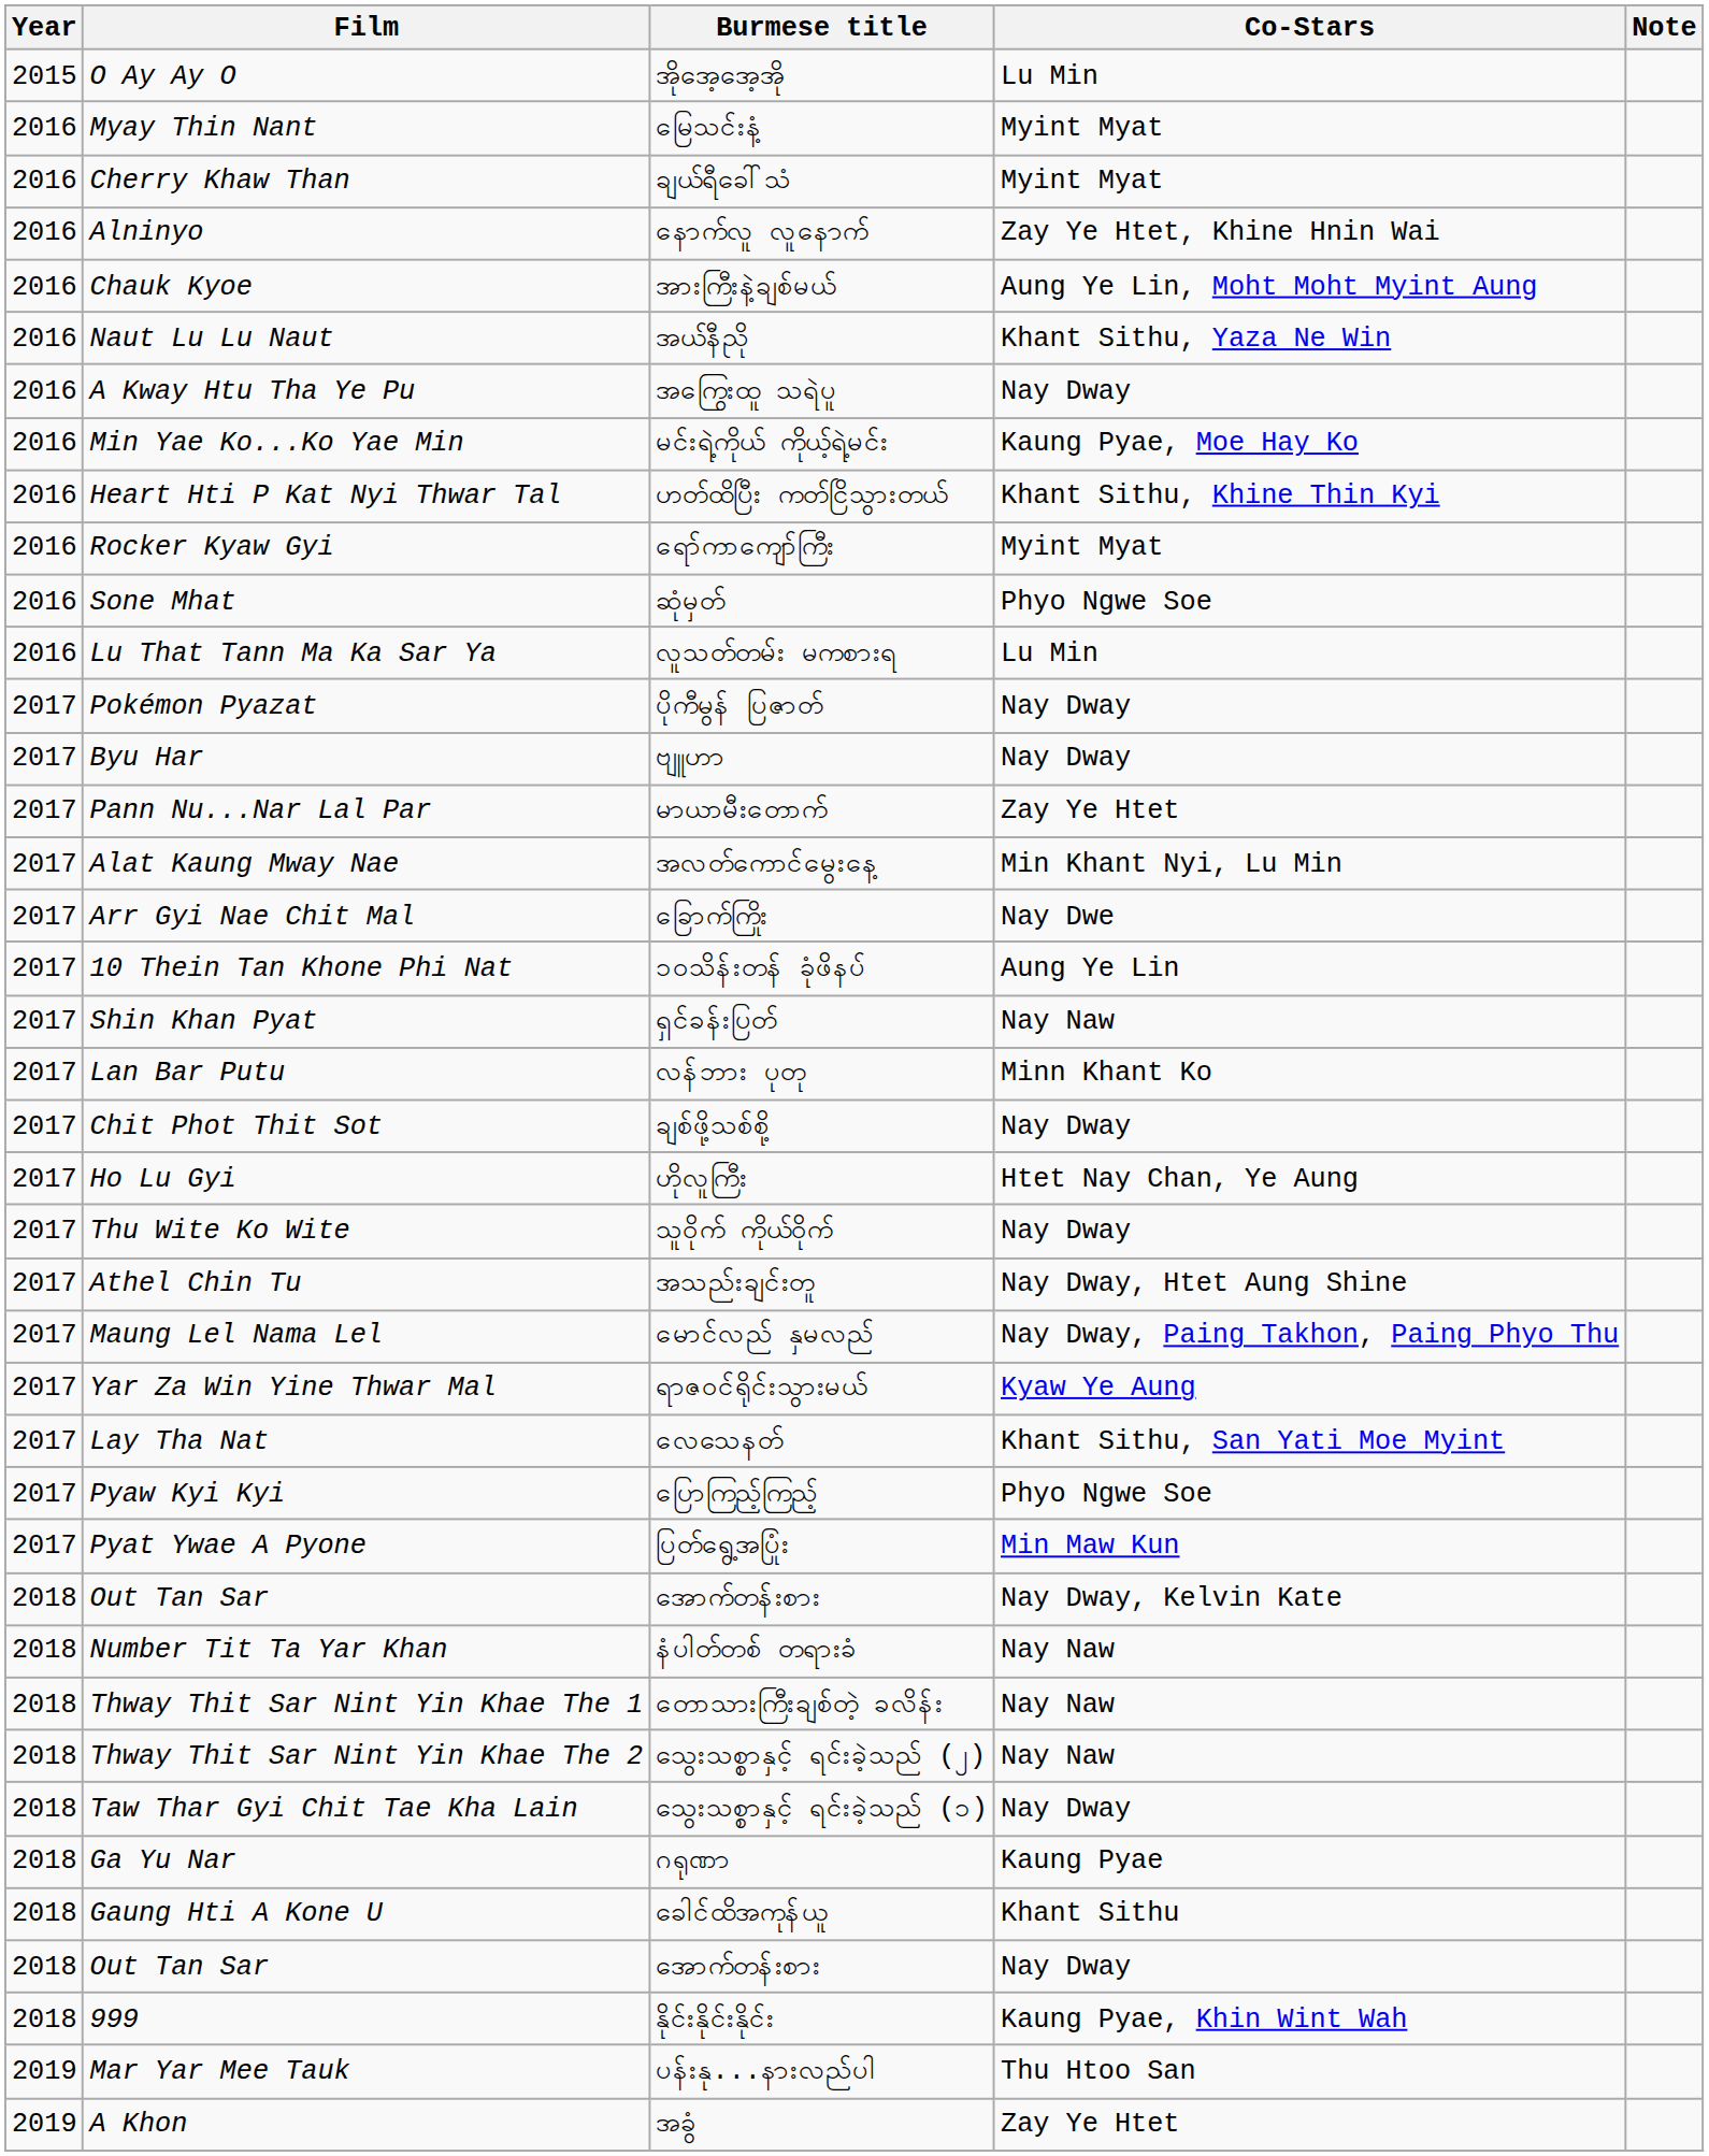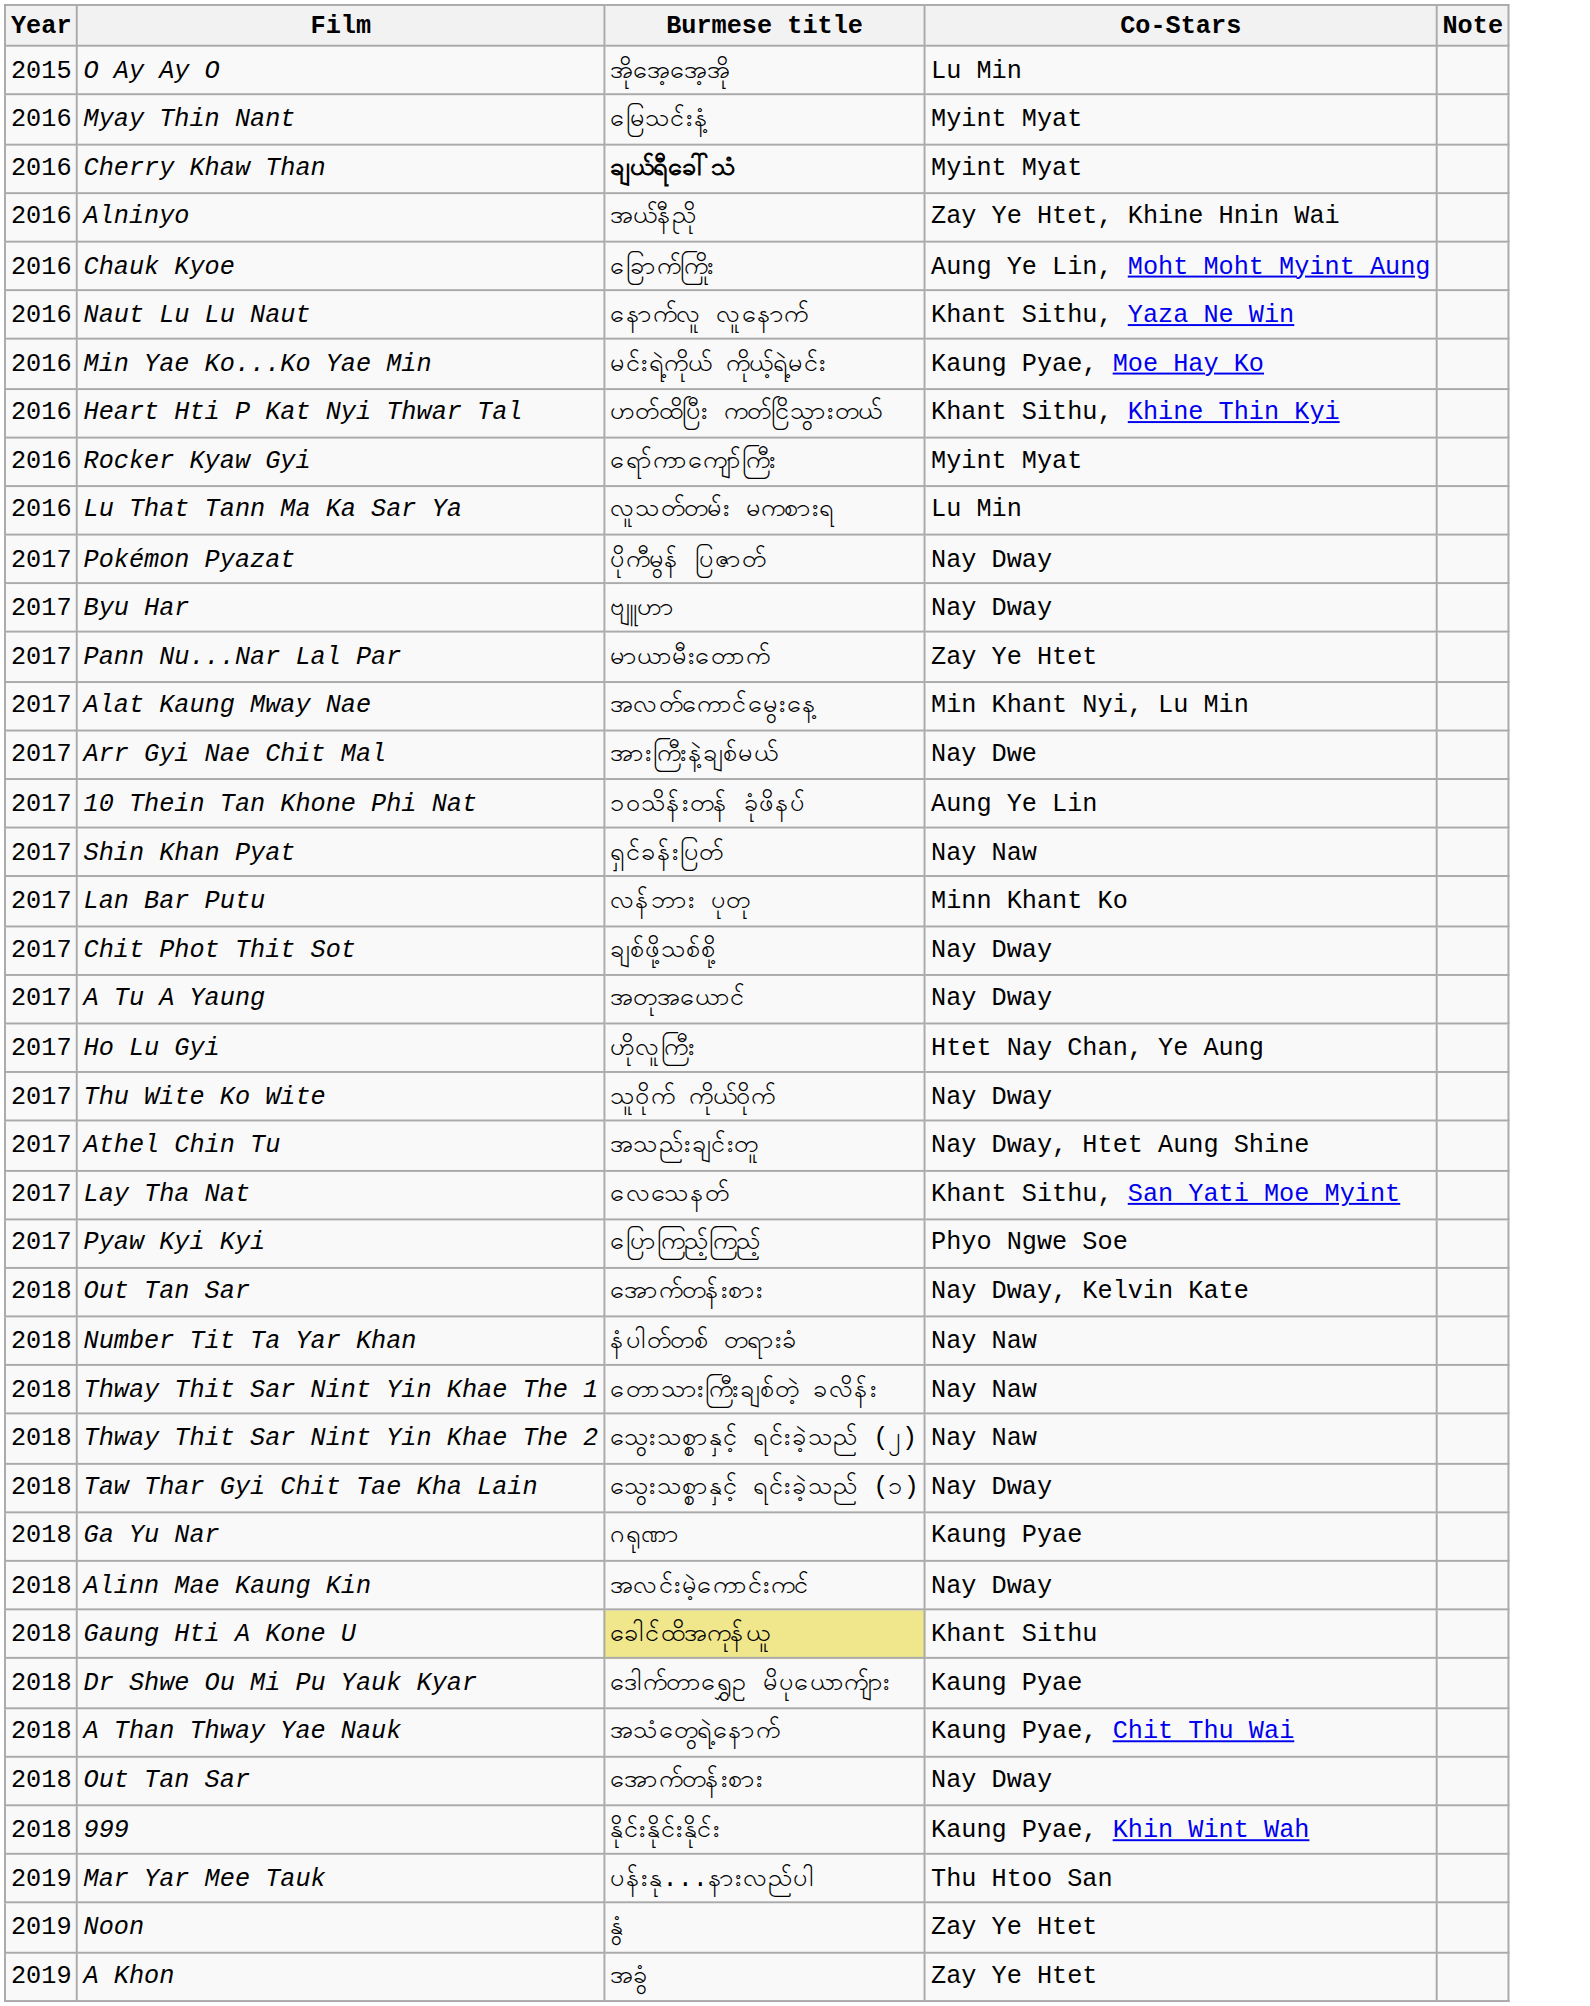Cherry Khaw Than | Burmese title: normal -> bold
Alninyo | Burmese title: နောက်လူ လူနောက် -> အယ်နီညို
Chauk Kyoe | Burmese title: အားကြီးနဲ့ချစ်မယ် -> ခြောက်ကြိုး
Naut Lu Lu Naut | Burmese title: အယ်နီညို -> နောက်လူ လူနောက်
- row: 2016 | A Kway Htu Tha Ye Pu | အကြွေးထူ သရဲပူ | Nay Dway
- row: 2016 | Sone Mhat | ဆုံမှတ် | Phyo Ngwe Soe
Arr Gyi Nae Chit Mal | Burmese title: ခြောက်ကြိုး -> အားကြီးနဲ့ချစ်မယ်
+ row: 2017 | A Tu A Yaung | အတုအယောင် | Nay Dway
- row: 2017 | Maung Lel Nama Lel | မောင်လည် နှမလည် | Nay Dway, Paing Takhon, Paing Phyo Thu
- row: 2017 | Yar Za Win Yine Thwar Mal | ရာဇဝင်ရိုင်းသွားမယ် | Kyaw Ye Aung
- row: 2017 | Pyat Ywae A Pyone | ပြတ်ရွေ့အပြုံး | Min Maw Kun
+ row: 2018 | Alinn Mae Kaung Kin | အလင်းမဲ့ကောင်းကင် | Nay Dway
Gaung Hti A Kone U | Burmese title: no background -> khaki background
+ row: 2018 | Dr Shwe Ou Mi Pu Yauk Kyar | ဒေါက်တာရွှေဥ မိပုယောက်ျား | Kaung Pyae
+ row: 2018 | A Than Thway Yae Nauk | အသံတွေရဲ့နောက် | Kaung Pyae, Chit Thu Wai
+ row: 2019 | Noon | နွံ | Zay Ye Htet
